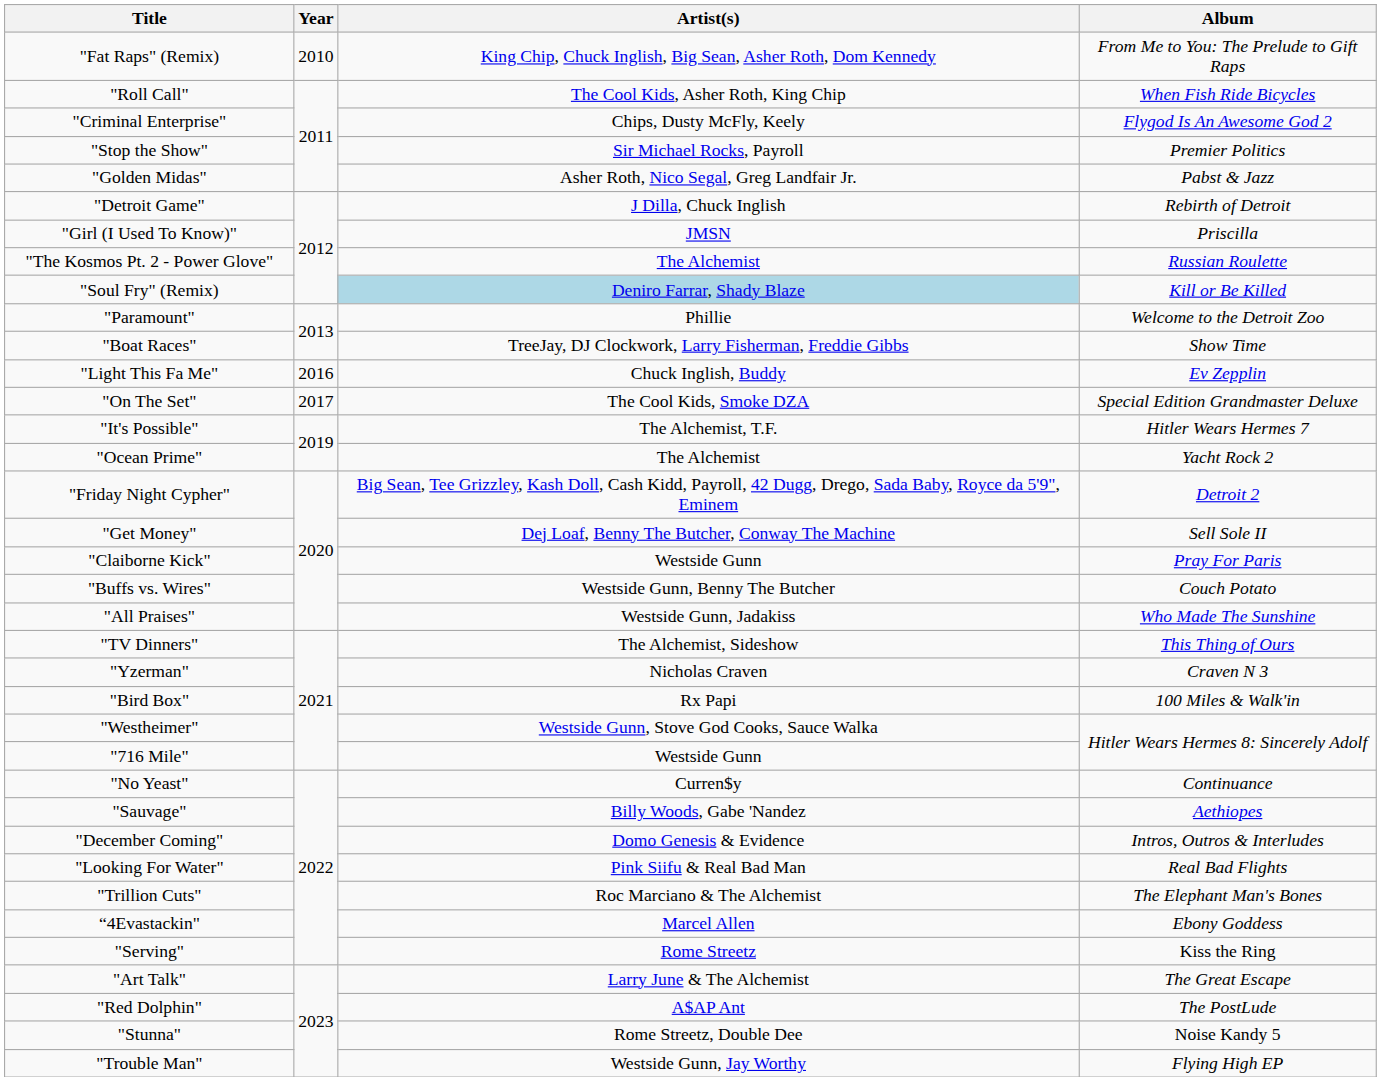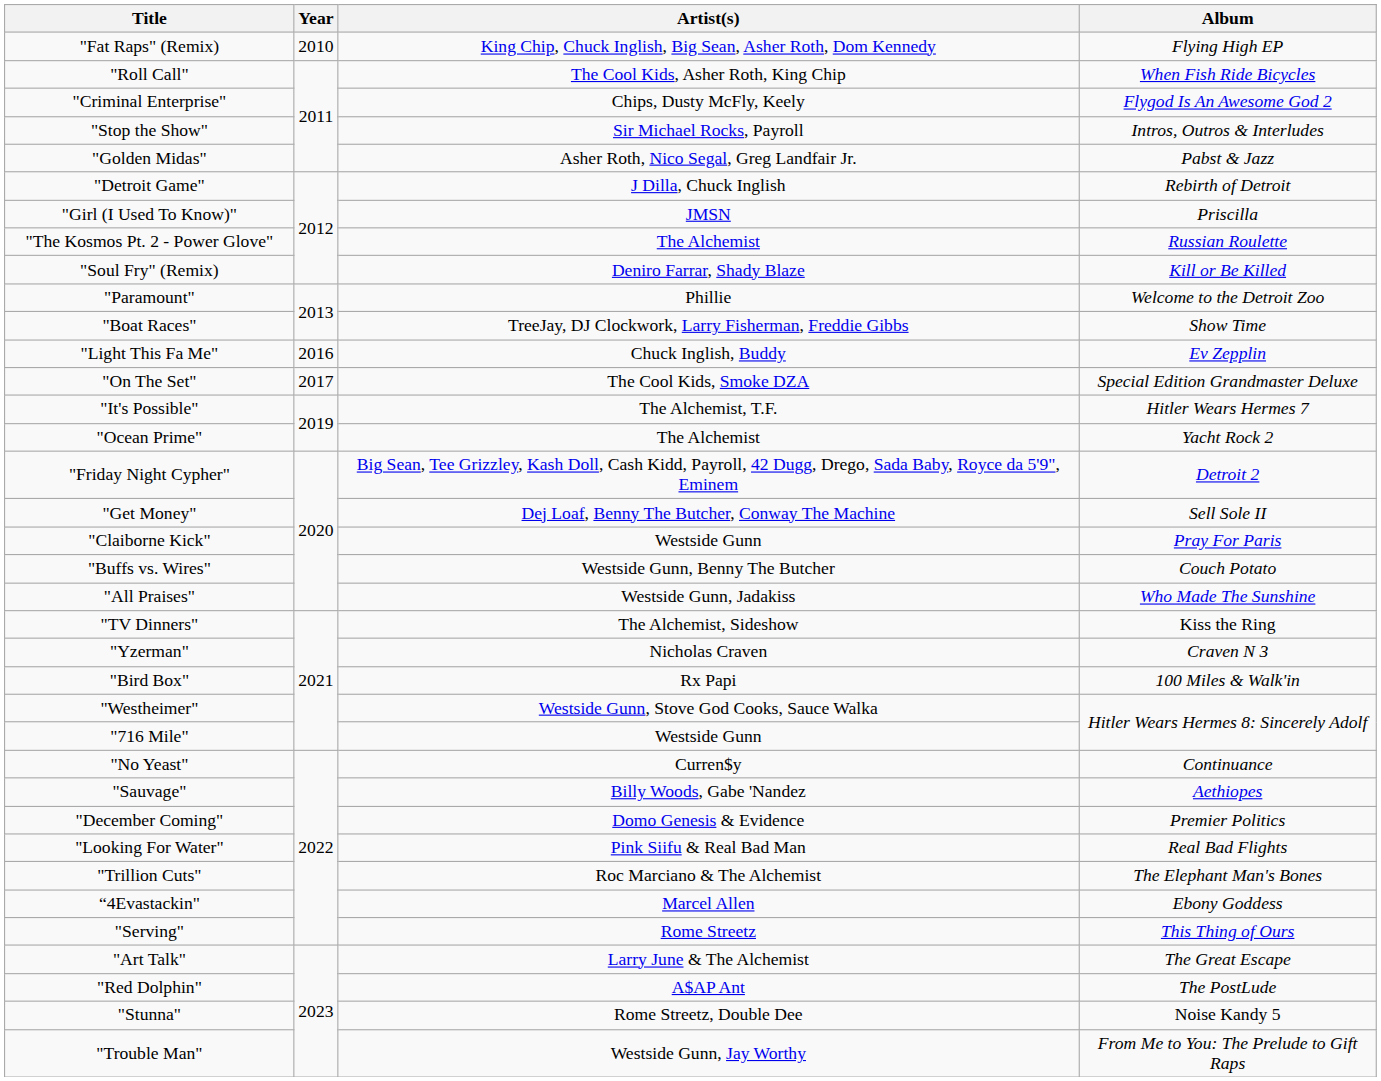"Fat Raps" (Remix) | Album: From Me to You: The Prelude to Gift Raps -> Flying High EP
"Stop the Show" | Album: Premier Politics -> Intros, Outros & Interludes
"Soul Fry" (Remix) | Artist(s): lightblue background -> no background
"TV Dinners" | Album: This Thing of Ours -> Kiss the Ring
"December Coming" | Album: Intros, Outros & Interludes -> Premier Politics
"Serving" | Album: Kiss the Ring -> This Thing of Ours
"Trouble Man" | Album: Flying High EP -> From Me to You: The Prelude to Gift Raps
